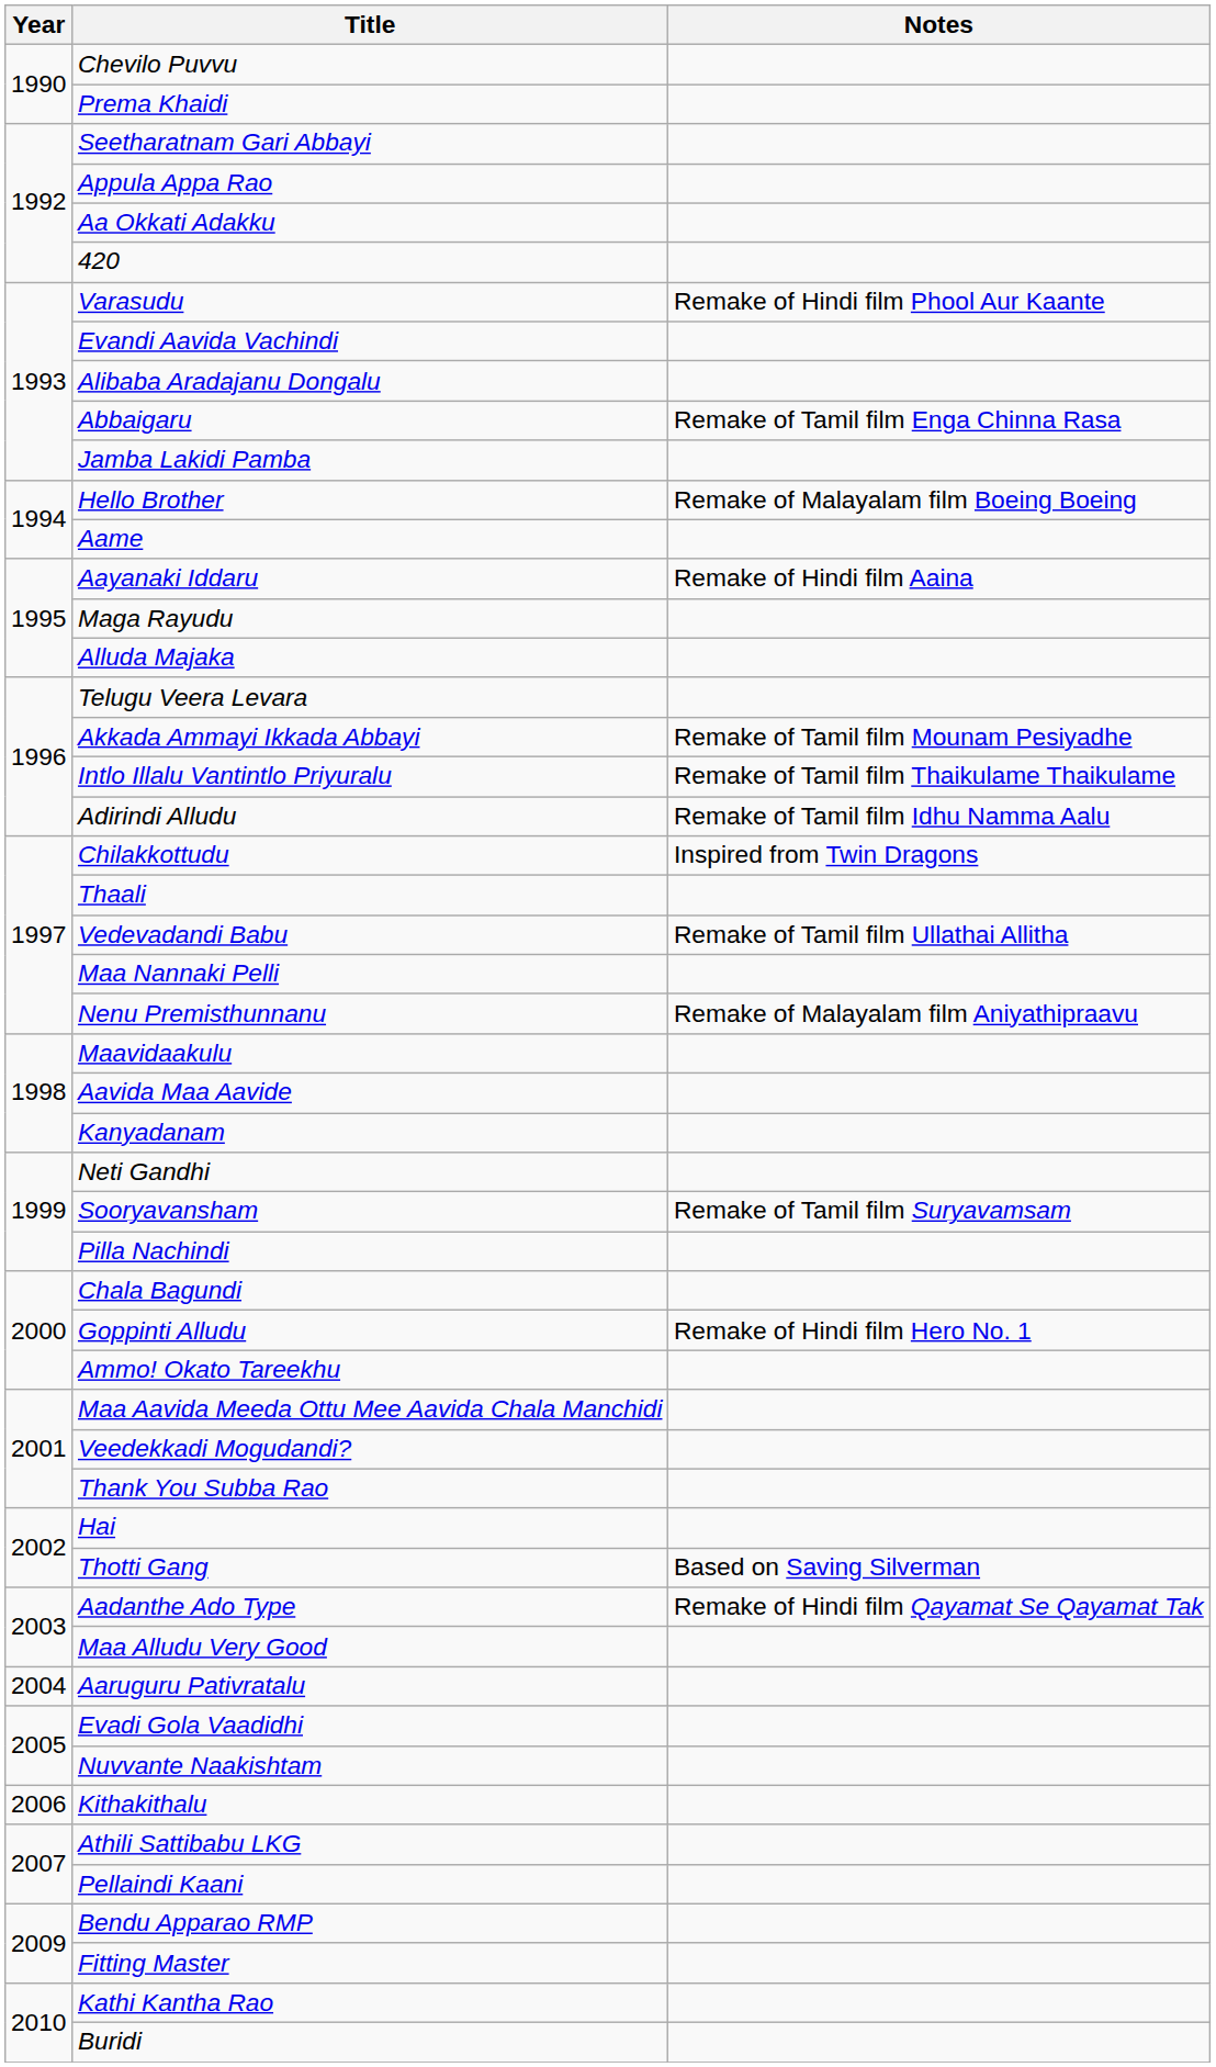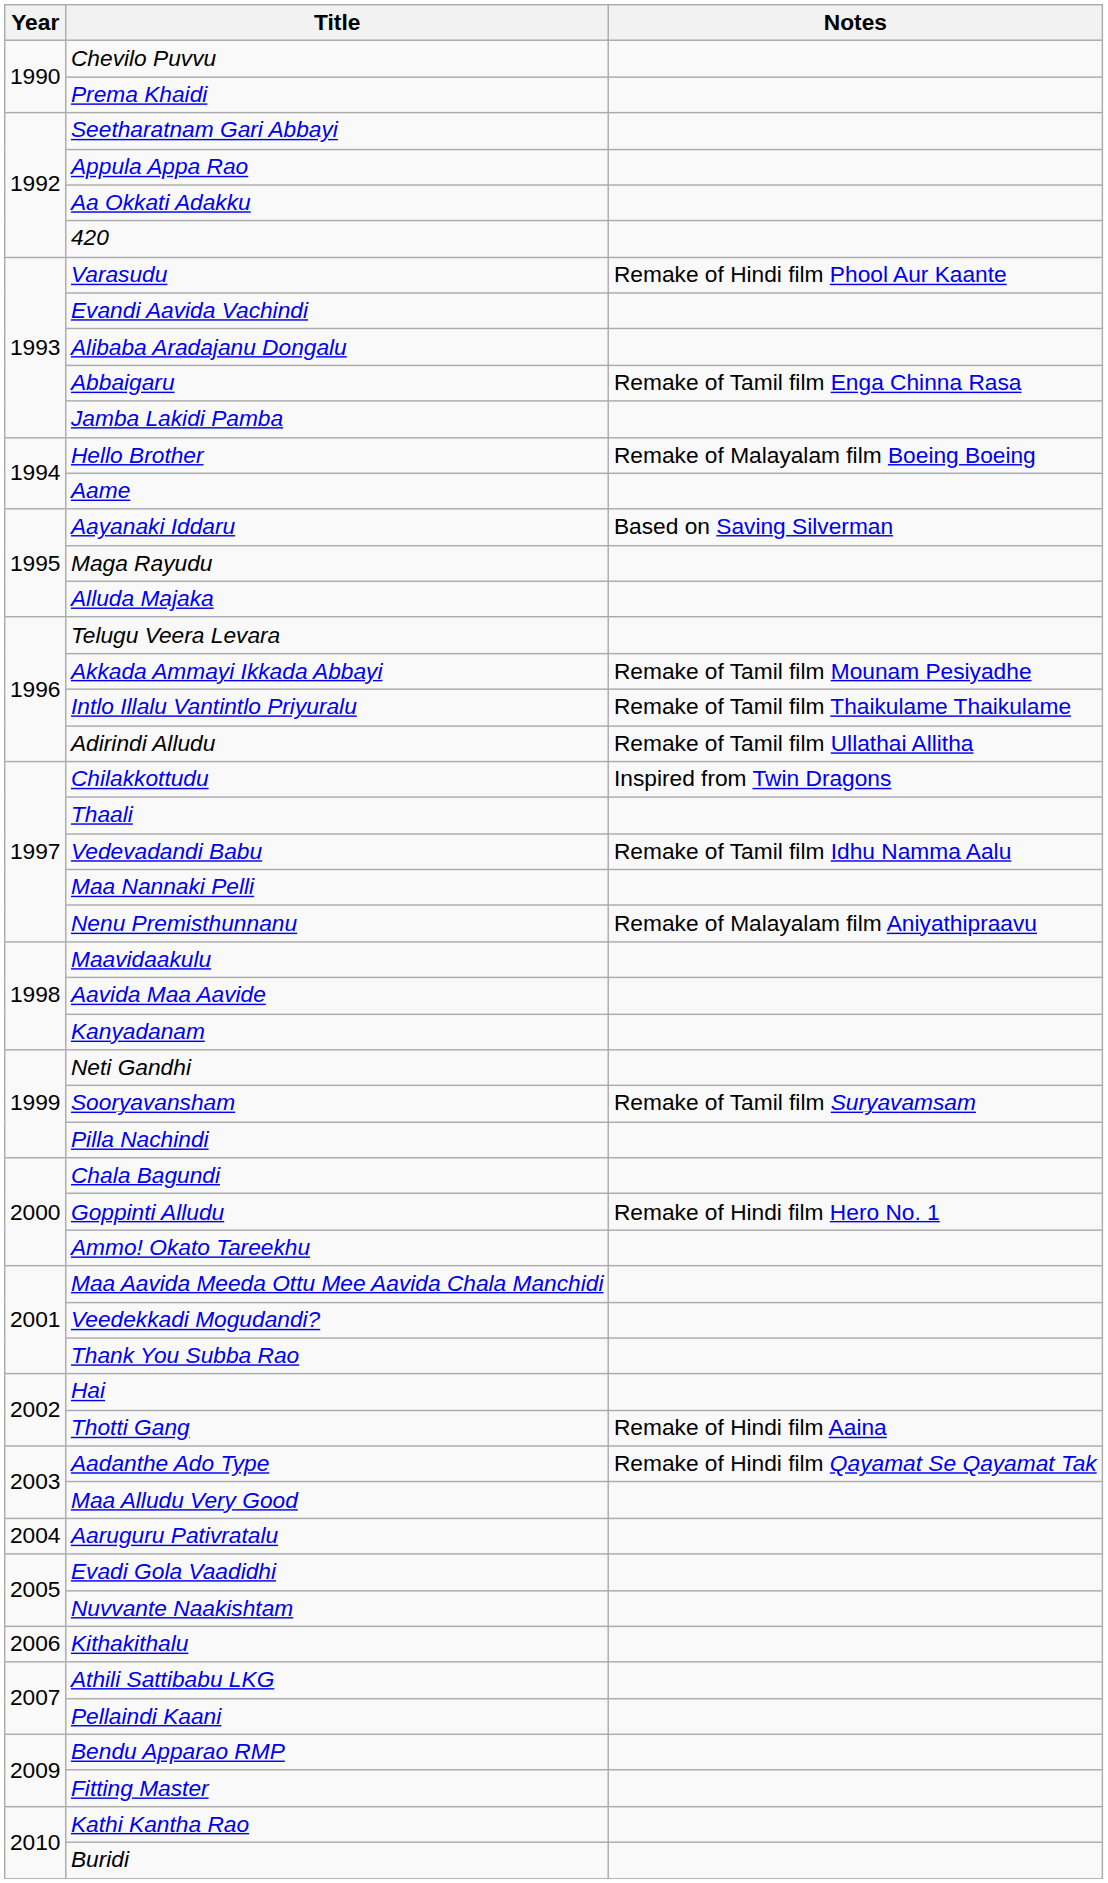Aayanaki Iddaru | Notes: Remake of Hindi film Aaina -> Based on Saving Silverman
Adirindi Alludu | Notes: Remake of Tamil film Idhu Namma Aalu -> Remake of Tamil film Ullathai Allitha
Vedevadandi Babu | Notes: Remake of Tamil film Ullathai Allitha -> Remake of Tamil film Idhu Namma Aalu
Thotti Gang | Notes: Based on Saving Silverman -> Remake of Hindi film Aaina
